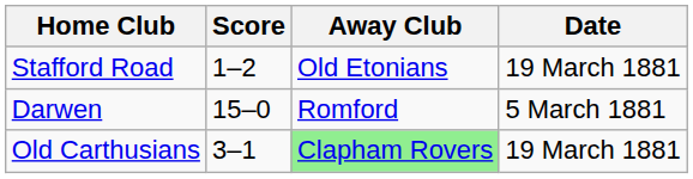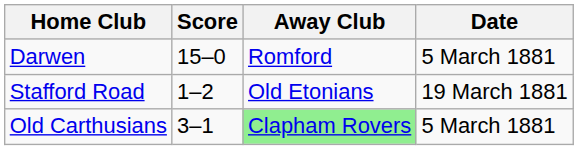rows swapped: Darwen <-> Stafford Road
Old Carthusians | Date: 19 March 1881 -> 5 March 1881
